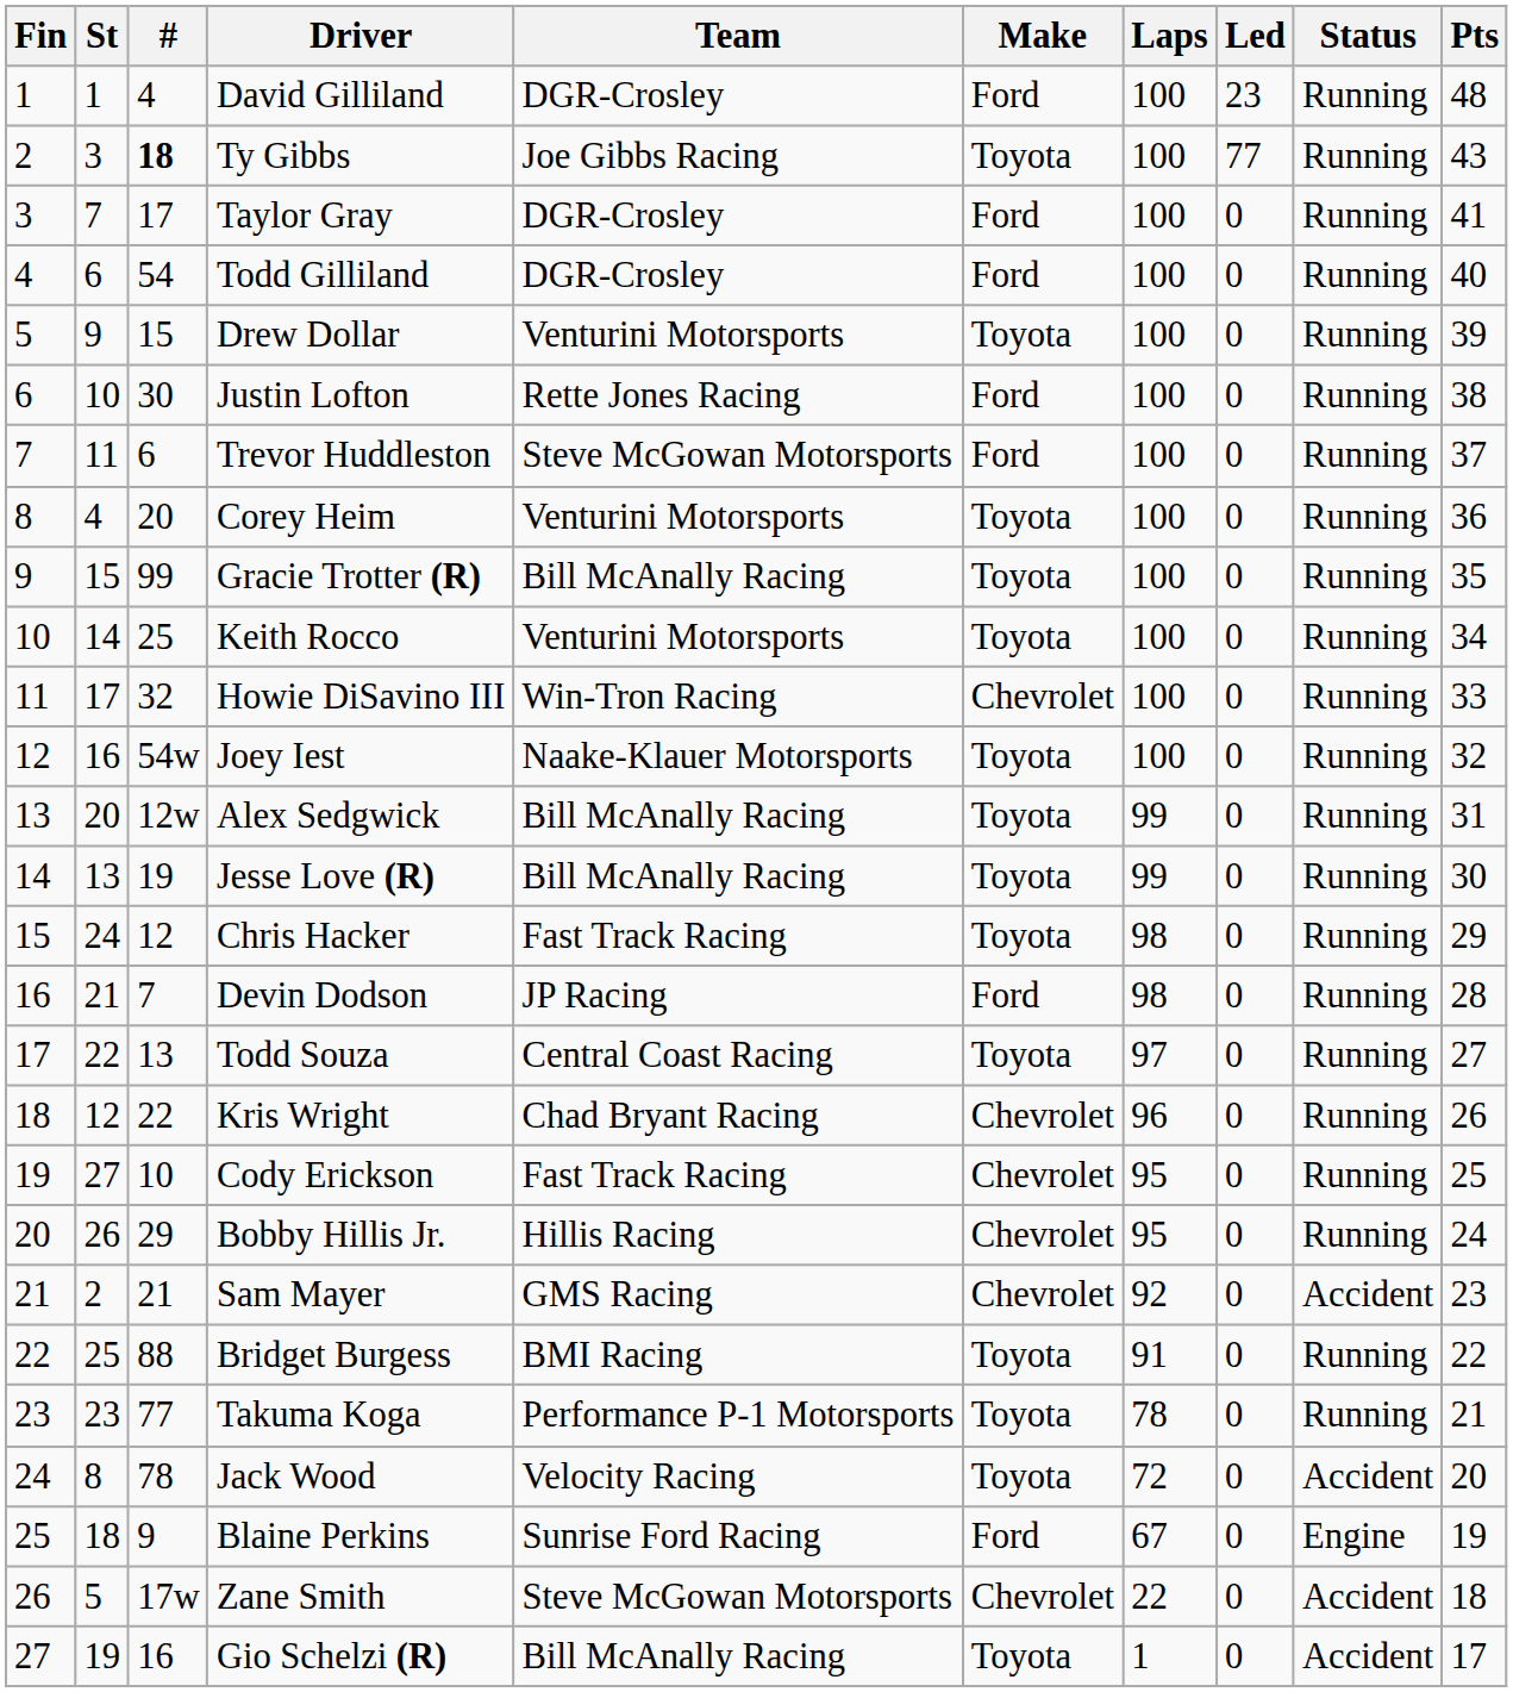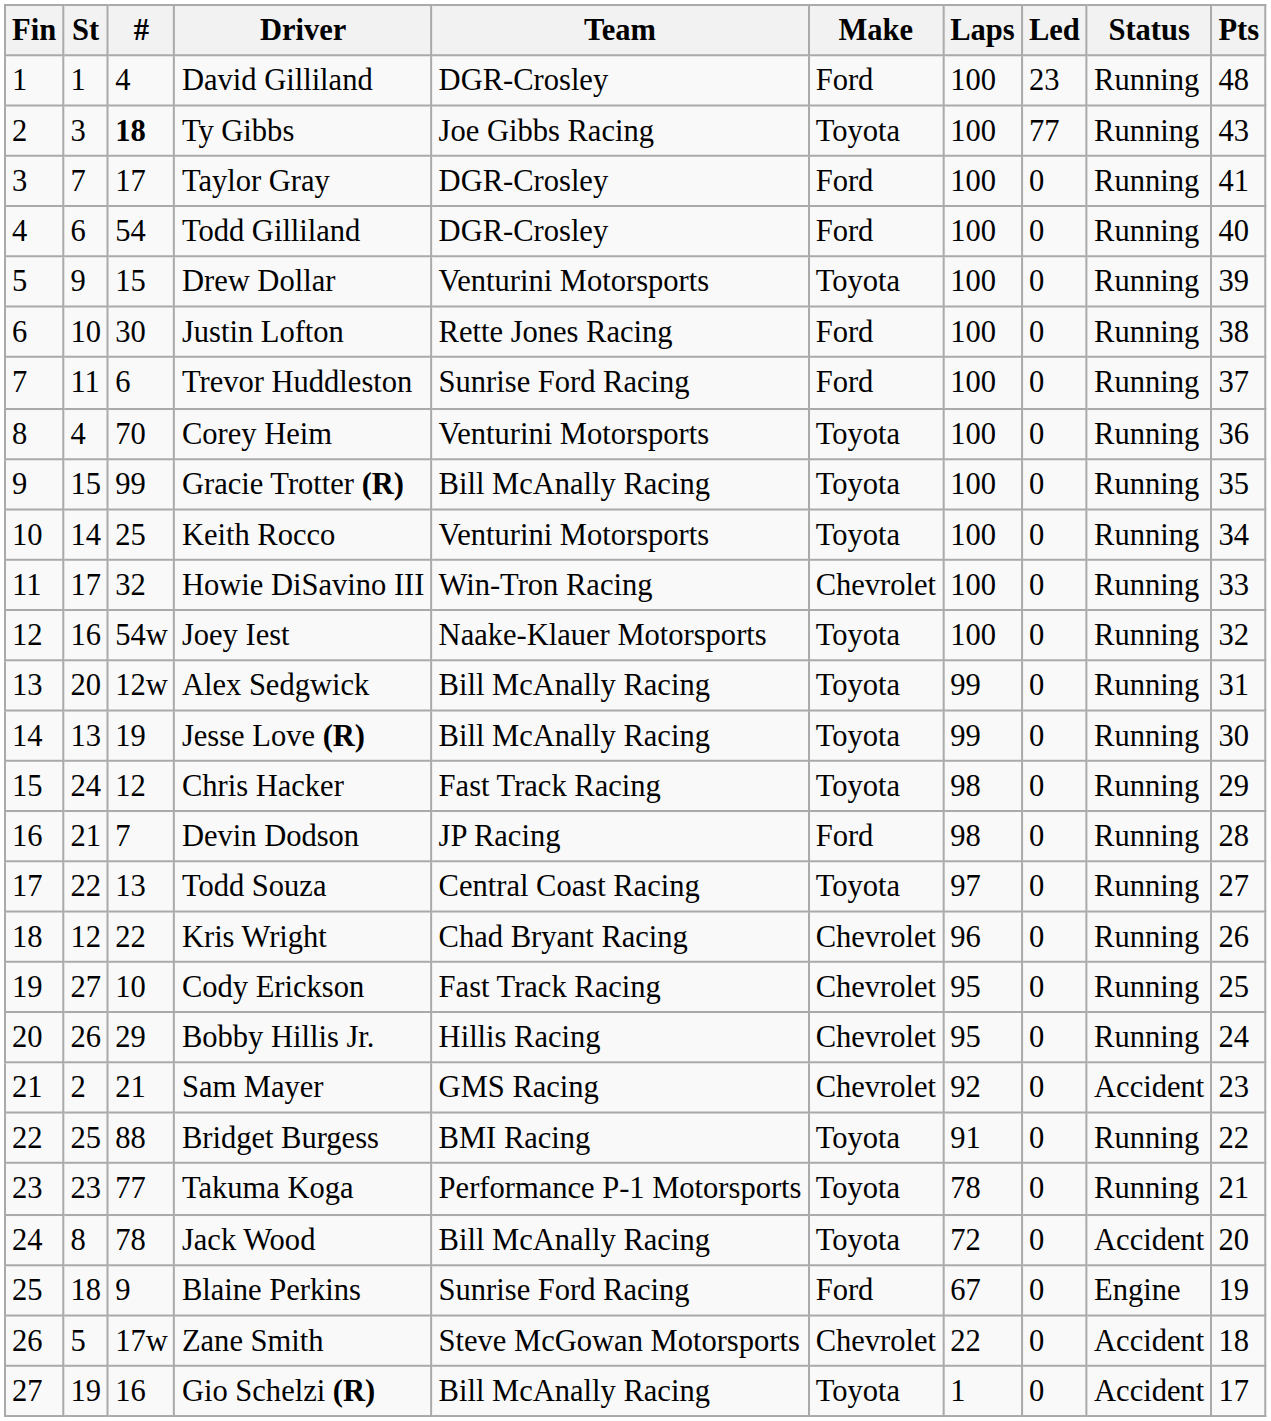Trevor Huddleston | Team: Steve McGowan Motorsports -> Sunrise Ford Racing
Corey Heim | #: 20 -> 70
Jack Wood | Team: Velocity Racing -> Bill McAnally Racing
